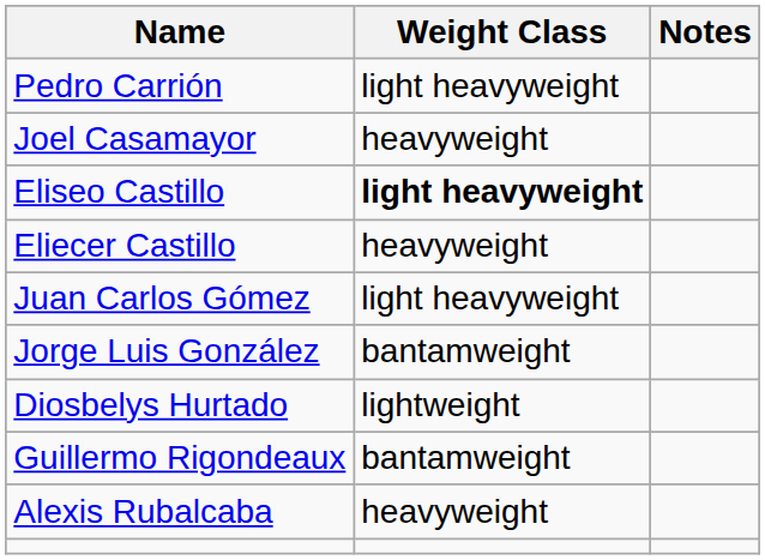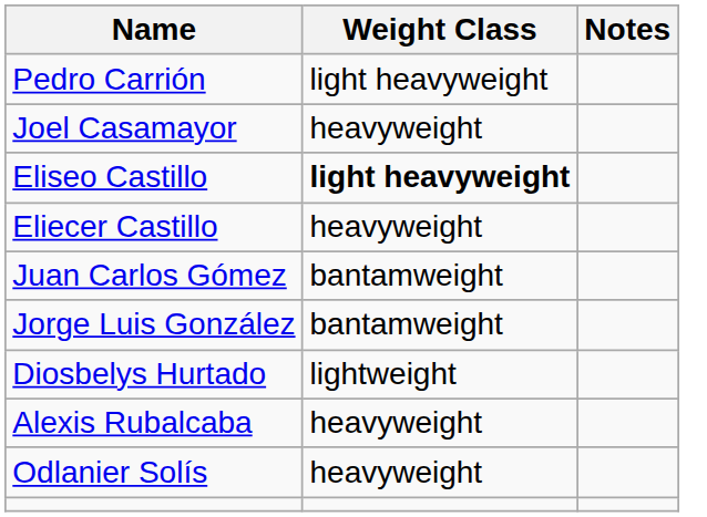Juan Carlos Gómez | Weight Class: light heavyweight -> bantamweight
- row: Guillermo Rigondeaux | bantamweight
+ row: Odlanier Solís | heavyweight
